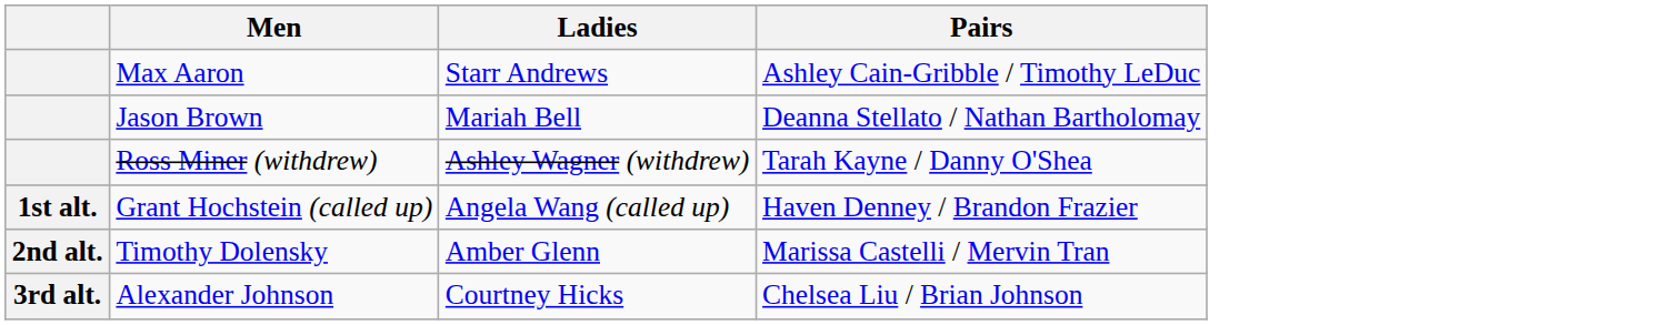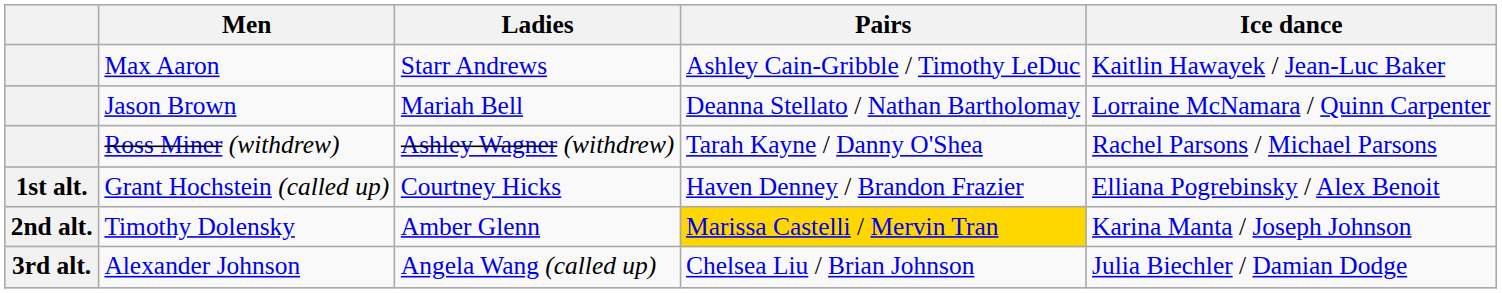+ column: Ice dance | Kaitlin Hawayek / Jean-Luc Baker | Lorraine McNamara / Quinn Carpenter | Rachel Parsons / Michael Parsons | Elliana Pogrebinsky / Alex Benoit | Karina Manta / Joseph Johnson | Julia Biechler / Damian Dodge
Grant Hochstein (called up) | Ladies: Angela Wang (called up) -> Courtney Hicks
Timothy Dolensky | Pairs: no background -> gold background
Alexander Johnson | Ladies: Courtney Hicks -> Angela Wang (called up)
